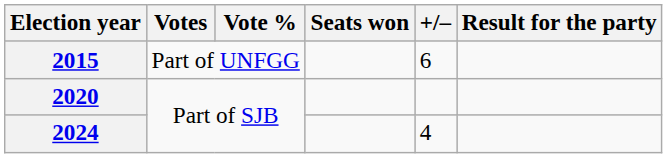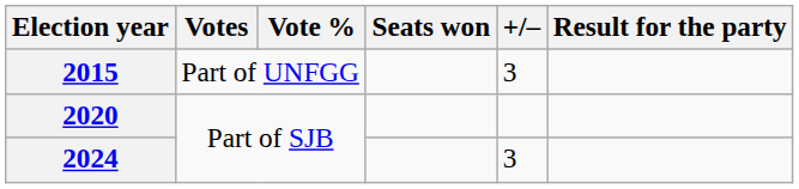2015 | +/–: 6 -> 3
2024 | +/–: 4 -> 3
